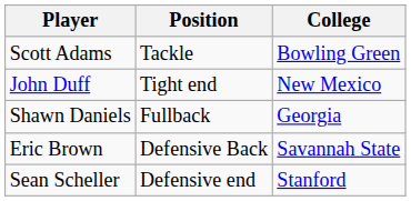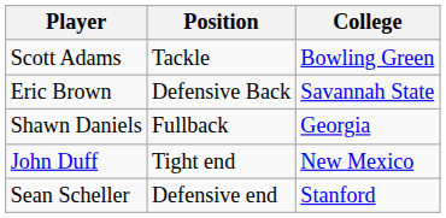rows swapped: Eric Brown <-> John Duff
